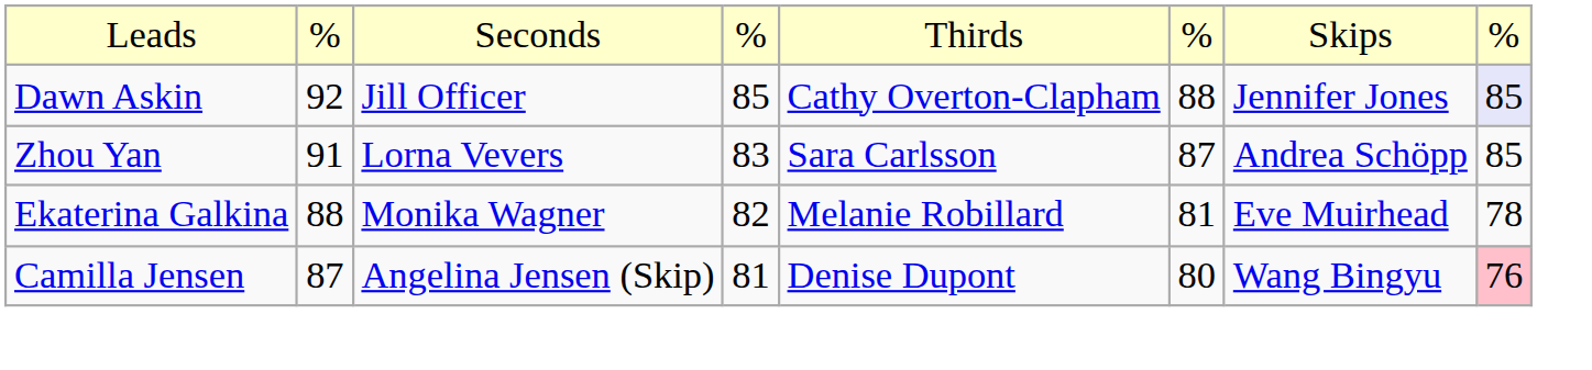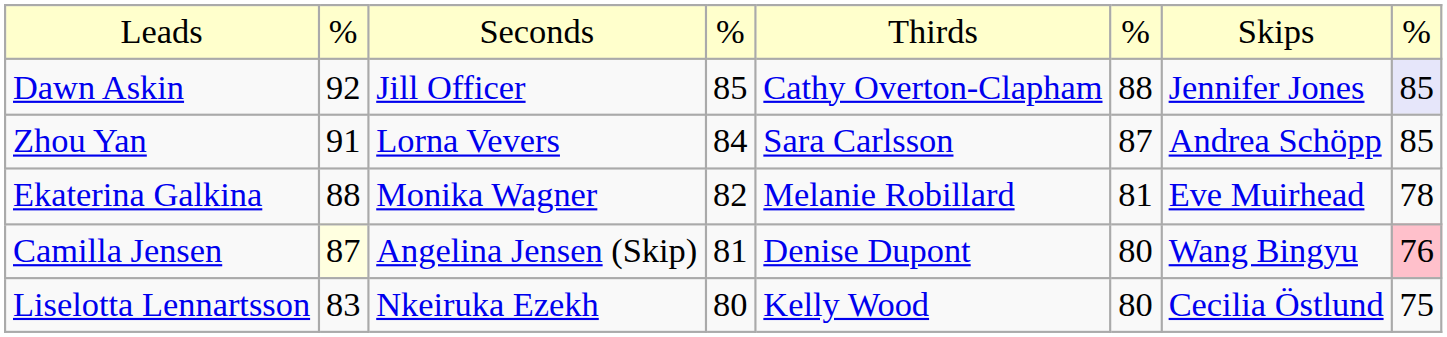Zhou Yan | column 4: 83 -> 84
Camilla Jensen | column 2: no background -> lightyellow background
+ row: Liselotta Lennartsson | 83 | Nkeiruka Ezekh | 80 | Kelly Wood | 80 | Cecilia Östlund | 75
